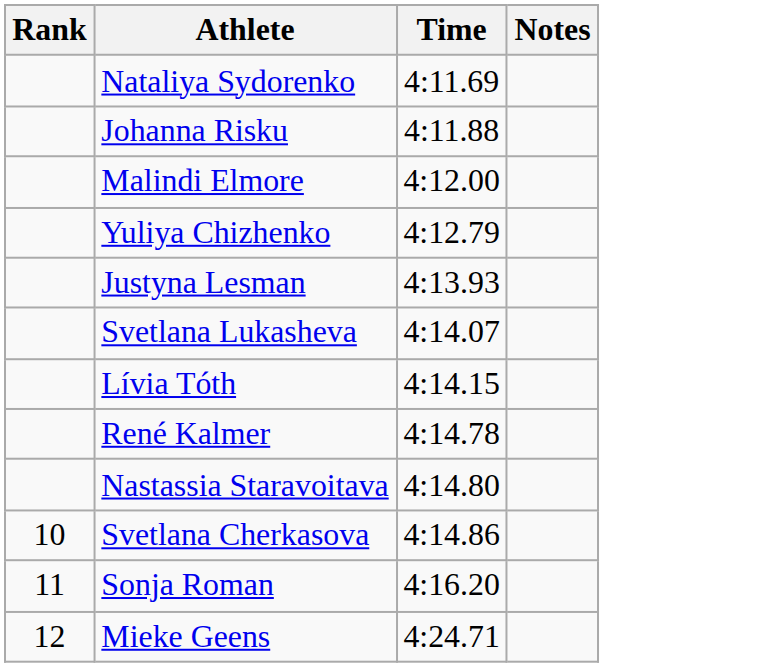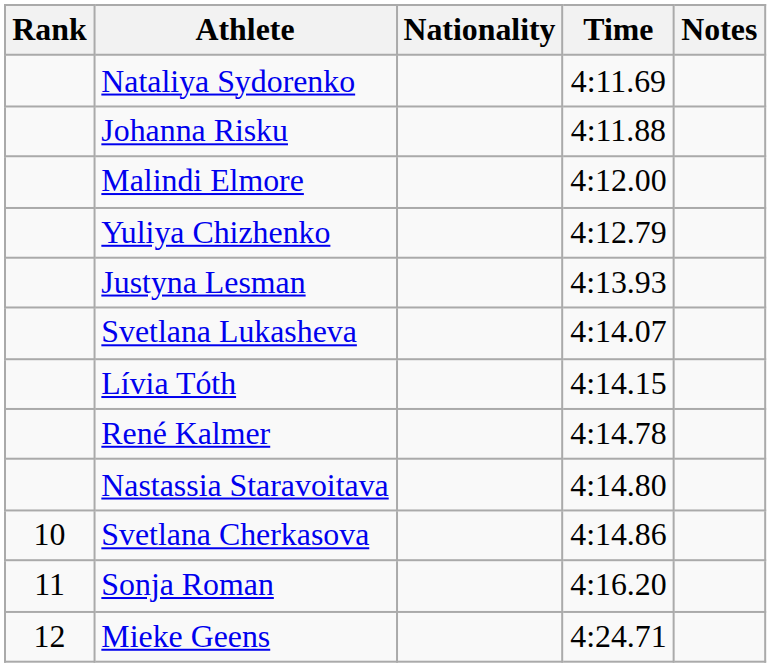+ column: Nationality
